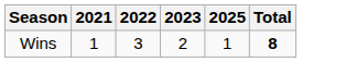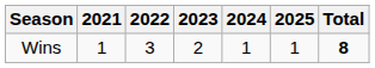+ column: 2024 | 1
